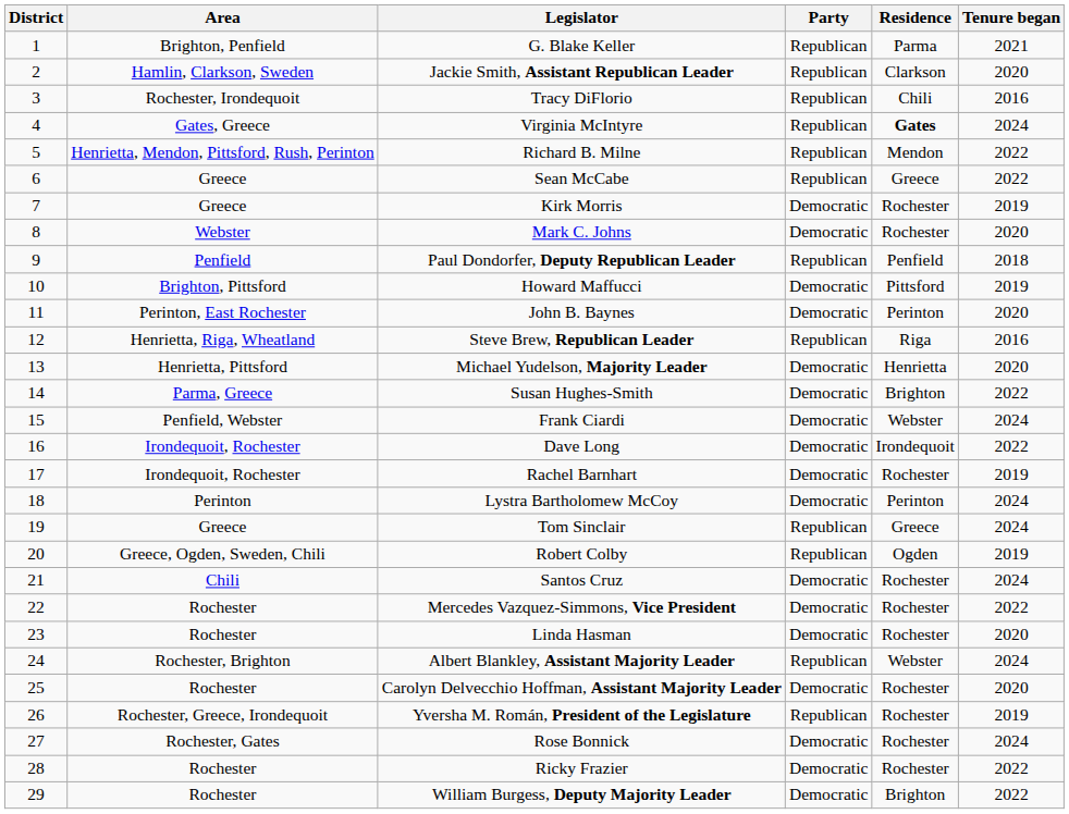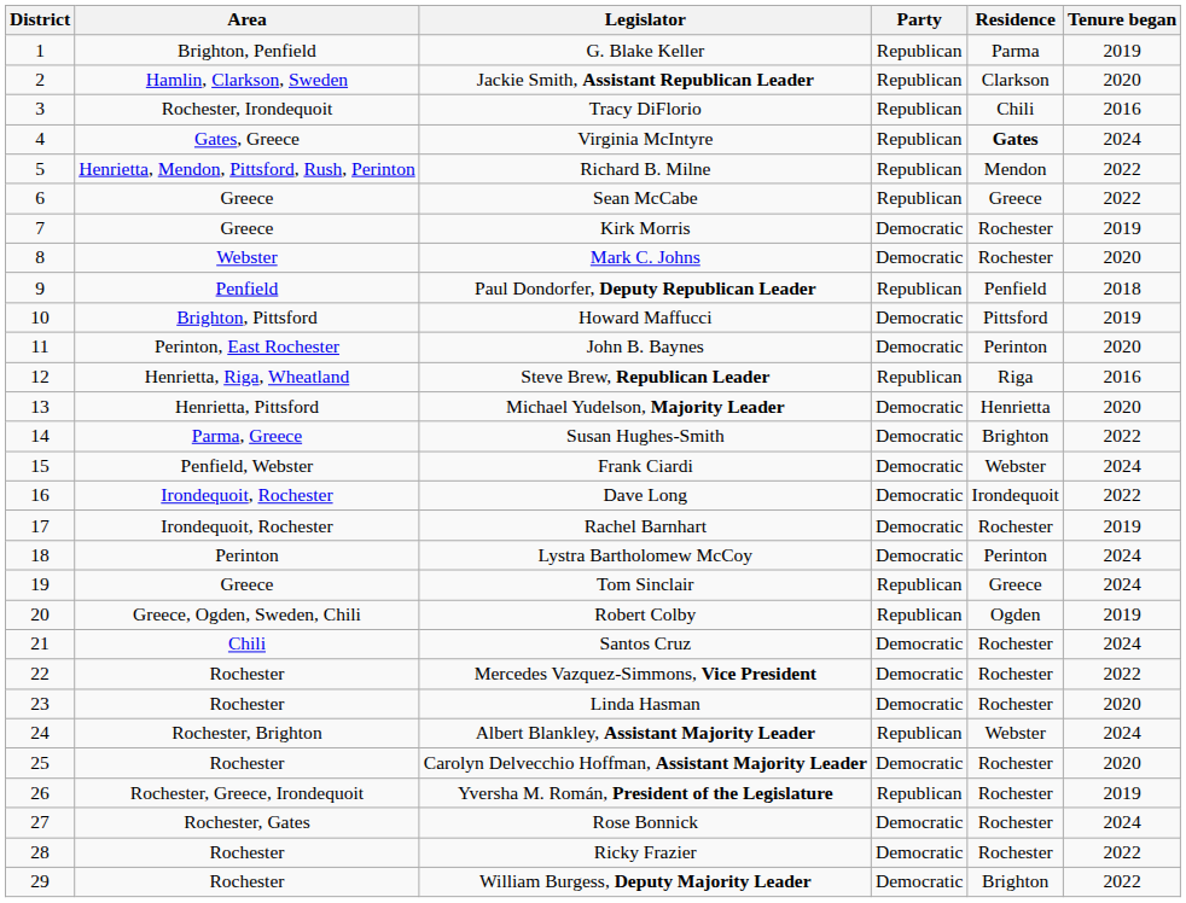G. Blake Keller | Tenure began: 2021 -> 2019
